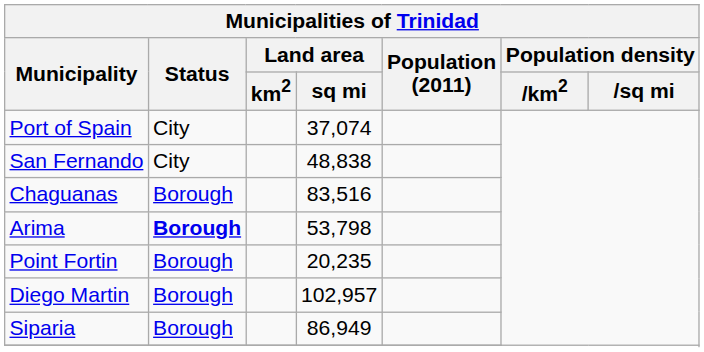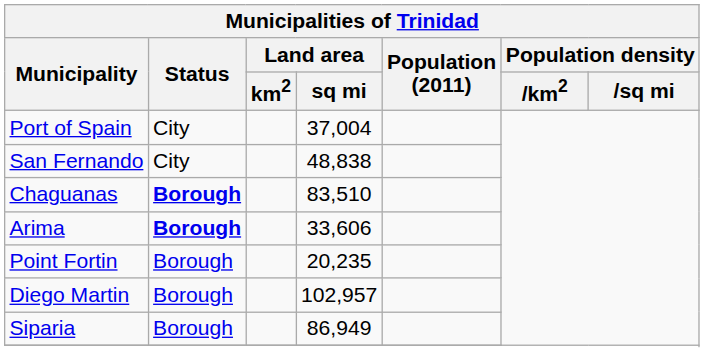Port of Spain | Land area / sq mi: 37,074 -> 37,004
Chaguanas | Status: normal -> bold
Chaguanas | Land area / sq mi: 83,516 -> 83,510
Arima | Land area / sq mi: 53,798 -> 33,606
